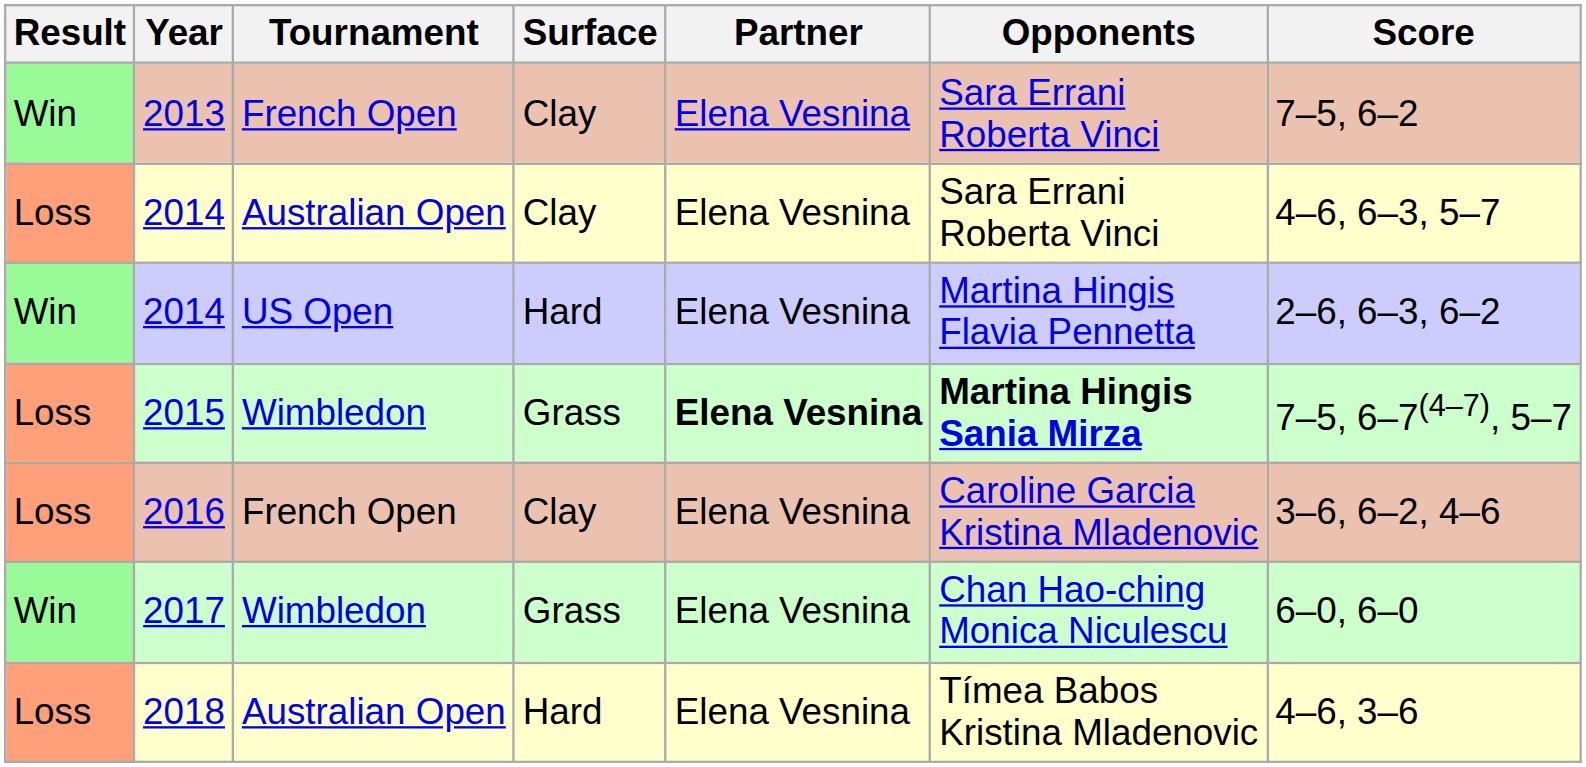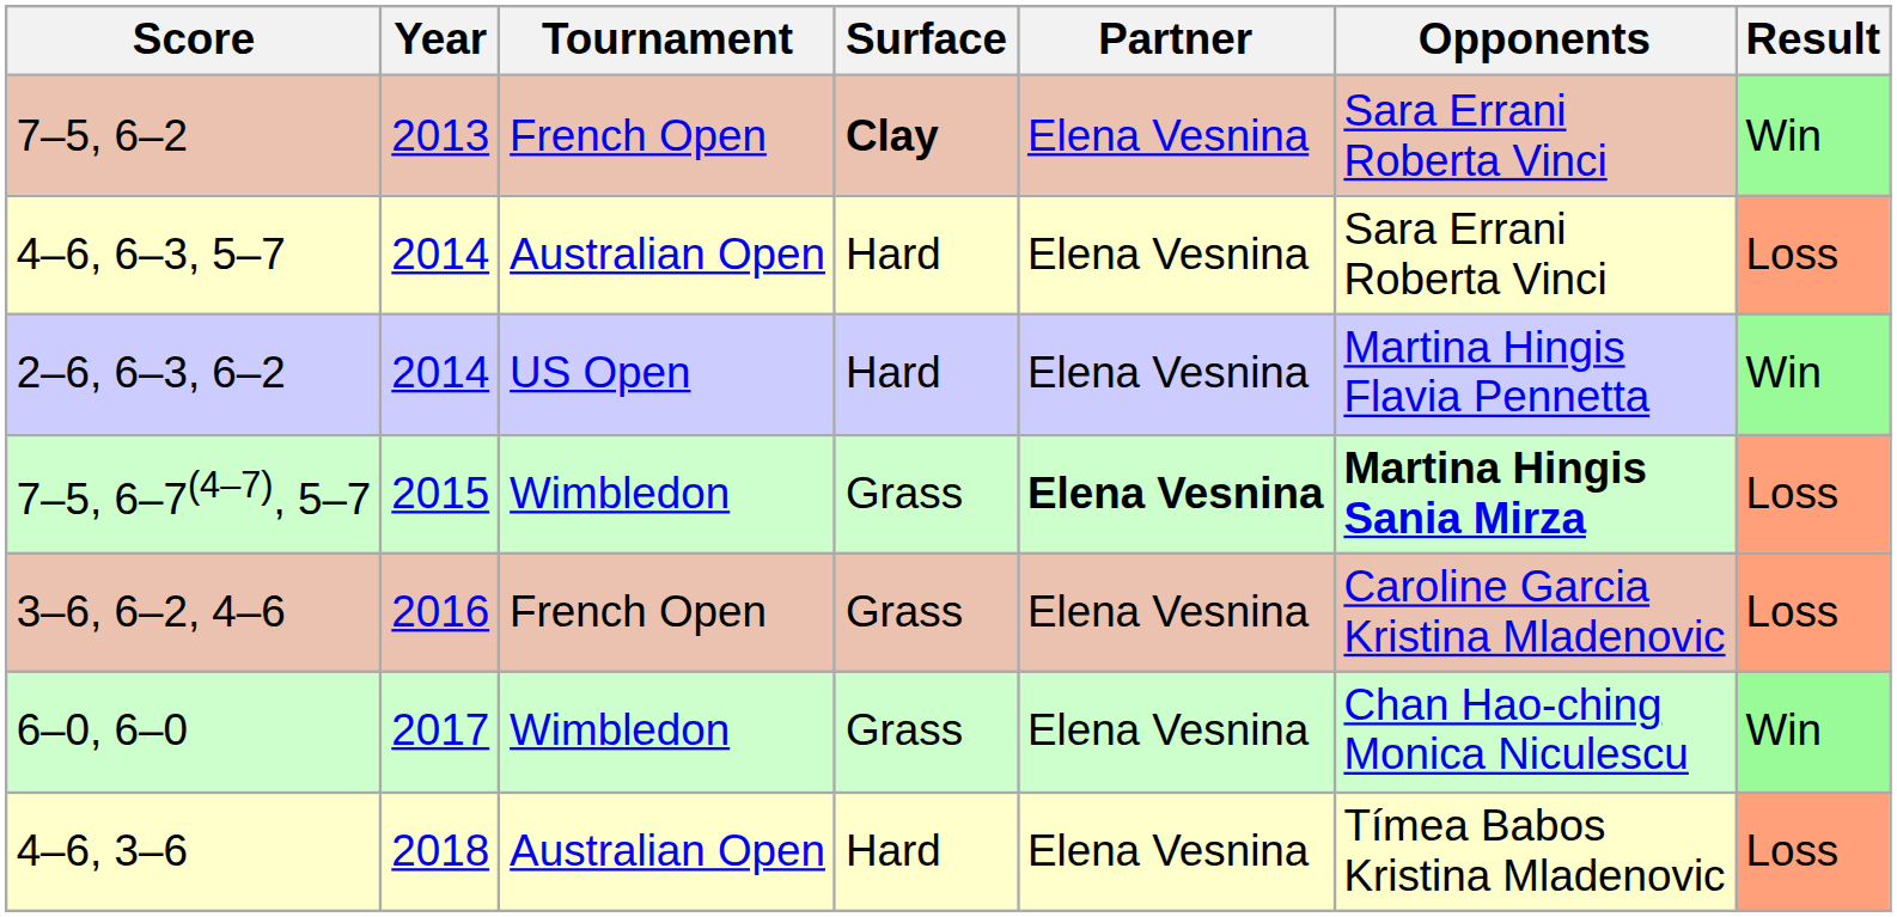columns swapped: Result <-> Score
2013 | Surface: normal -> bold
2014 / Australian Open | Surface: Clay -> Hard
2016 | Surface: Clay -> Grass
